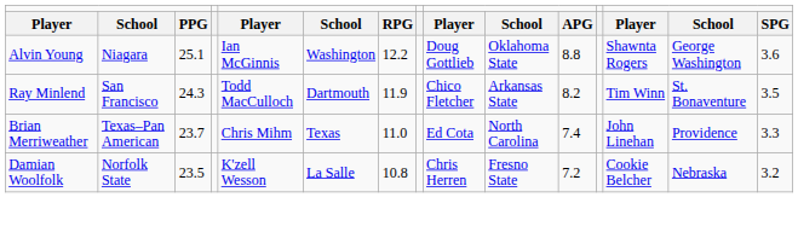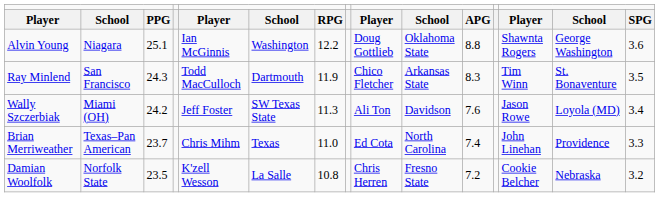Ray Minlend | column 11: 8.2 -> 8.3
+ row: Wally Szczerbiak | Miami (OH) | 24.2 | Jeff Foster | SW Texas State | 11.3 | Ali Ton | Davidson | 7.6 | Jason Rowe | Loyola (MD) | 3.4
